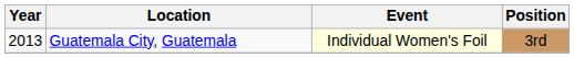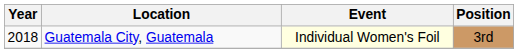Guatemala City, Guatemala | Year: 2013 -> 2018
